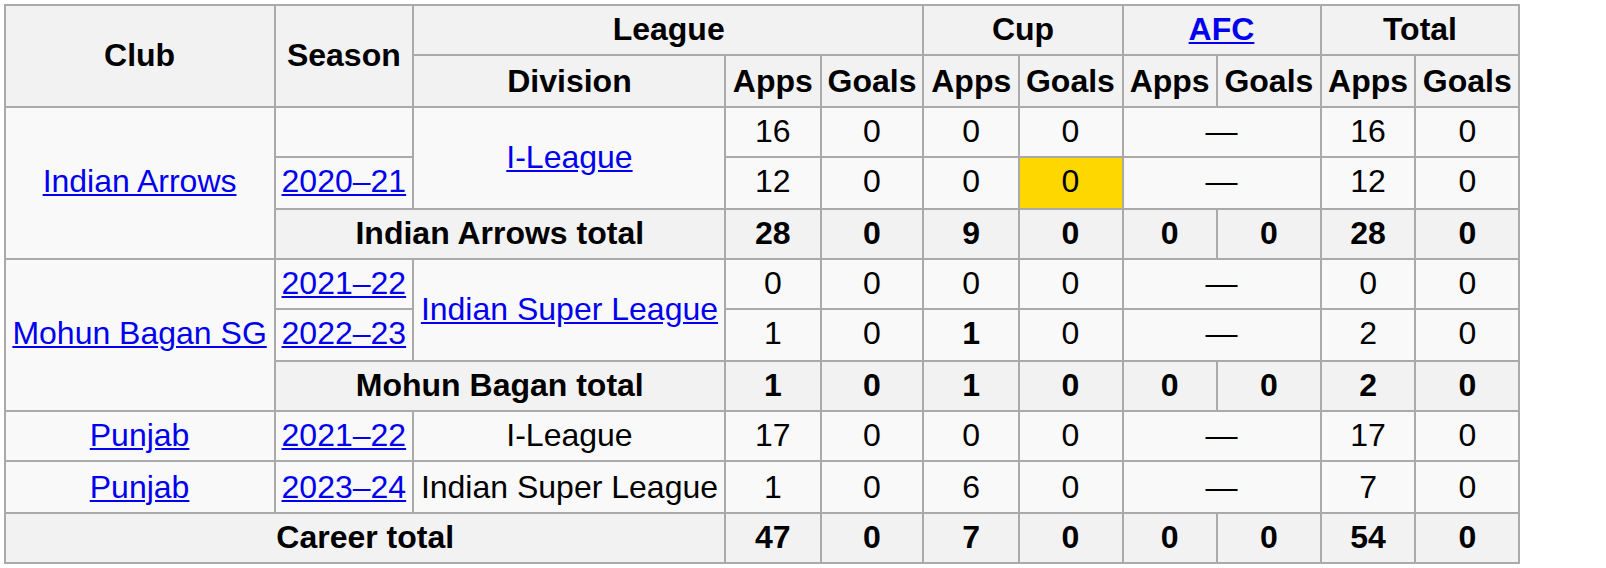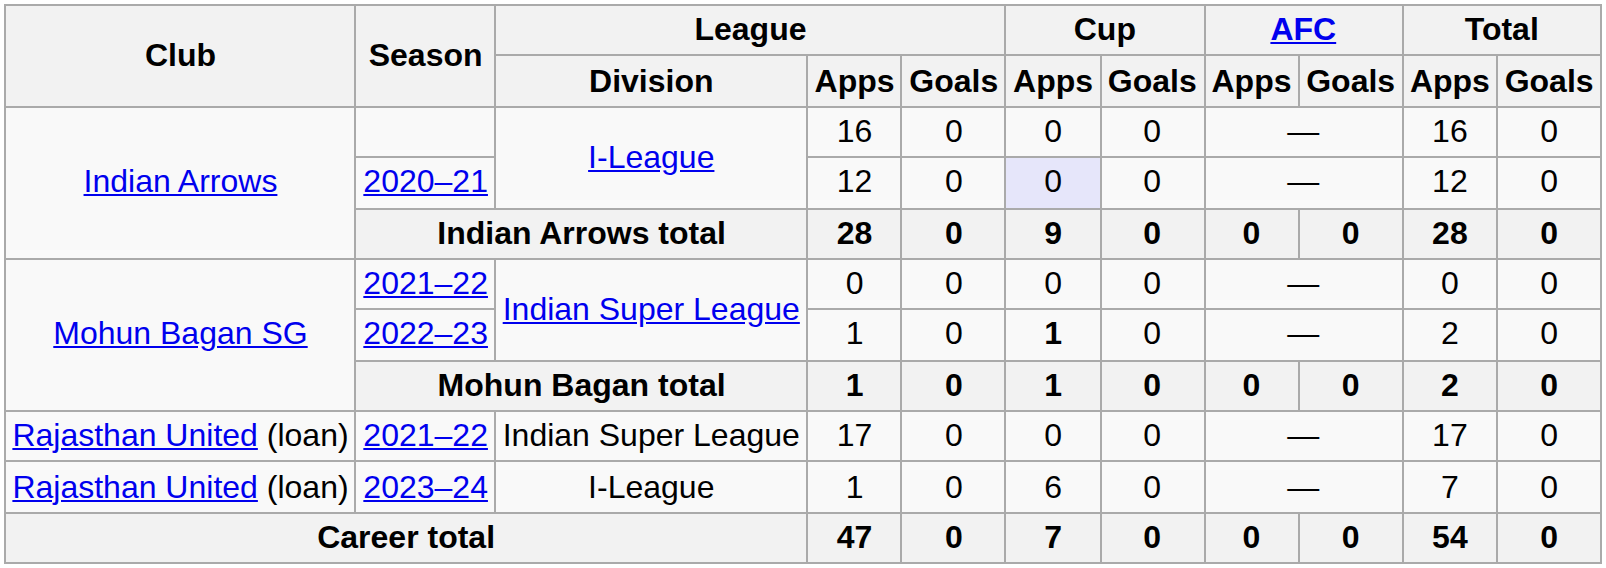2020–21 | Cup / Apps: no background -> lavender background
2020–21 | Cup / Goals: gold background -> no background
2021–22 / 17 | Club: Punjab -> Rajasthan United (loan)
2021–22 / 17 | League / Division: I-League -> Indian Super League
2023–24 | Club: Punjab -> Rajasthan United (loan)
2023–24 | League / Division: Indian Super League -> I-League
